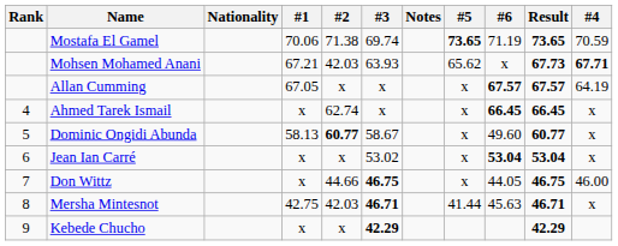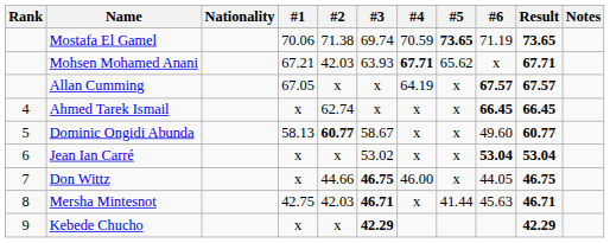columns swapped: #4 <-> Notes
Mohsen Mohamed Anani | Result: 67.73 -> 67.71
